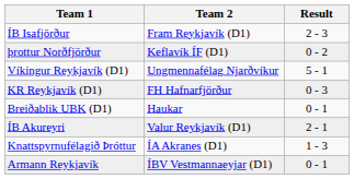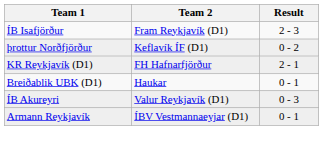- row: Víkingur Reykjavík (D1) | Ungmennafélag Njarðvíkur | 5 - 1
KR Reykjavík (D1) | Result: 0 - 3 -> 2 - 1
ÍB Akureyri | Result: 2 - 1 -> 0 - 3
- row: Knattspyrnufélagið Þróttur | ÍA Akranes (D1) | 1 - 3
